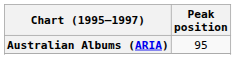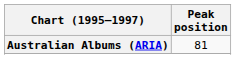Australian Albums (ARIA) | Peak position: 95 -> 81
